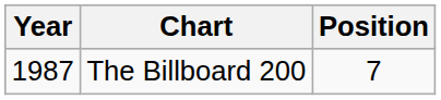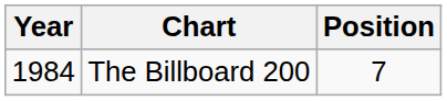The Billboard 200 | Year: 1987 -> 1984
